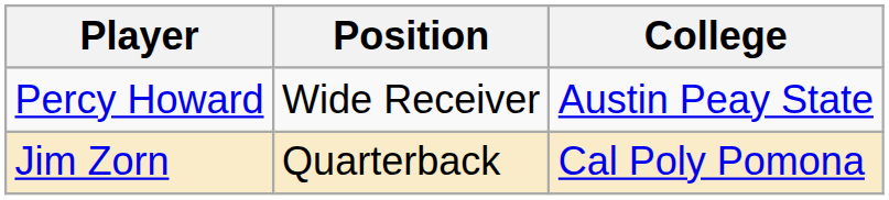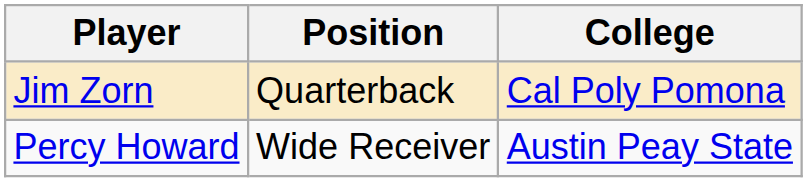rows swapped: Percy Howard <-> Jim Zorn
